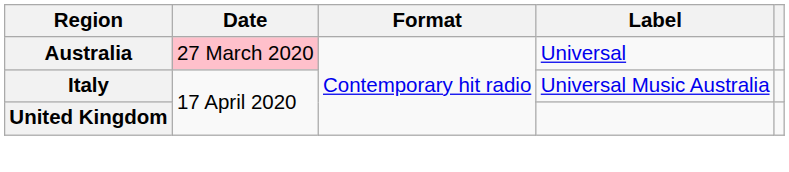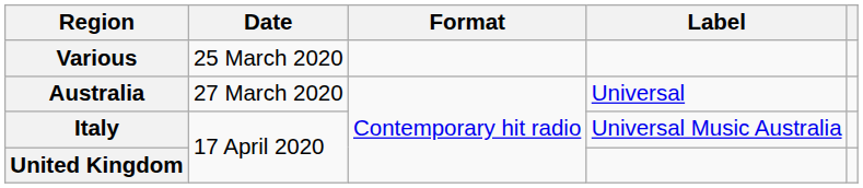+ row: Various | 25 March 2020
Australia | Date: pink background -> no background
